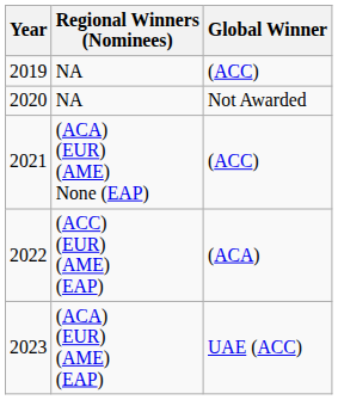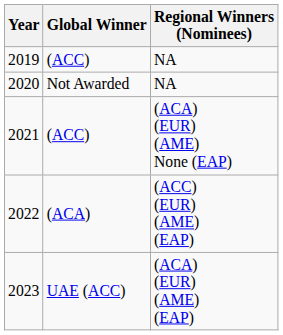columns swapped: Global Winner <-> Regional Winners (Nominees)
